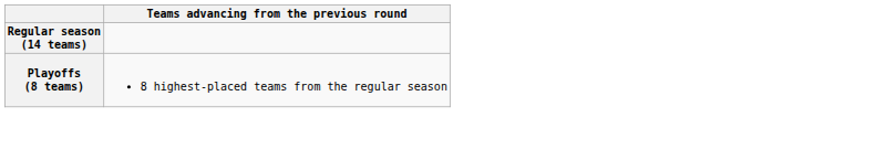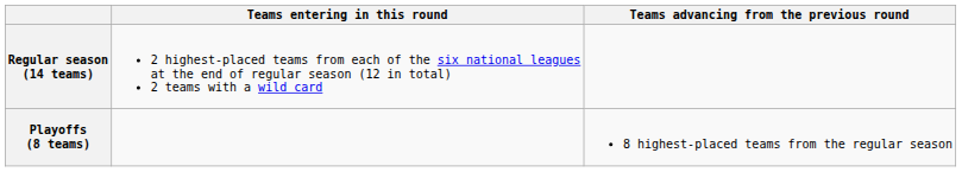+ column: Teams entering in this round | 2 highest-placed teams from each of the six national leagues at the end of regular season (12 in total) 2 teams with a wild card
